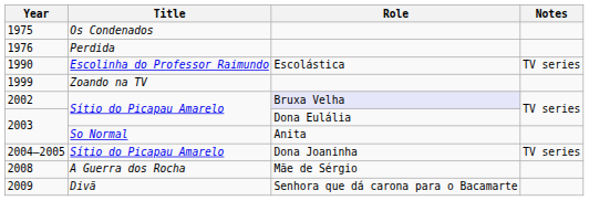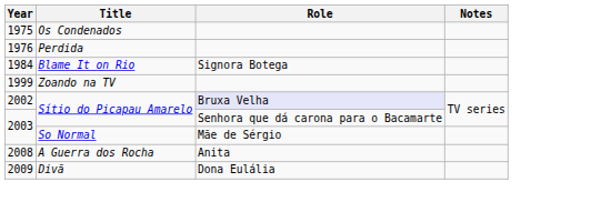+ row: 1984 | Blame It on Rio | Signora Botega
- row: 1990 | Escolinha do Professor Raimundo | Escolástica | TV series
2003 / Sítio do Picapau Amarelo | Role: Dona Eulália -> Senhora que dá carona para o Bacamarte
2003 / So Normal | Role: Anita -> Mãe de Sérgio
- row: 2004–2005 | Sítio do Picapau Amarelo | Dona Joaninha | TV series
2008 | Role: Mãe de Sérgio -> Anita
2009 | Role: Senhora que dá carona para o Bacamarte -> Dona Eulália
